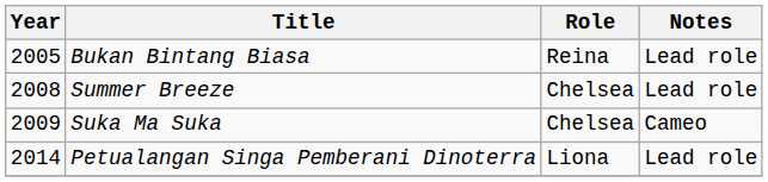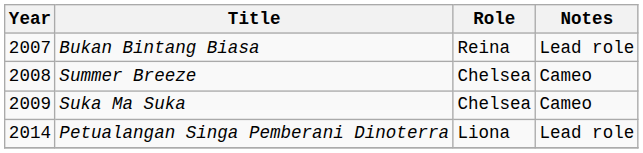Bukan Bintang Biasa | Year: 2005 -> 2007
Summer Breeze | Notes: Lead role -> Cameo
